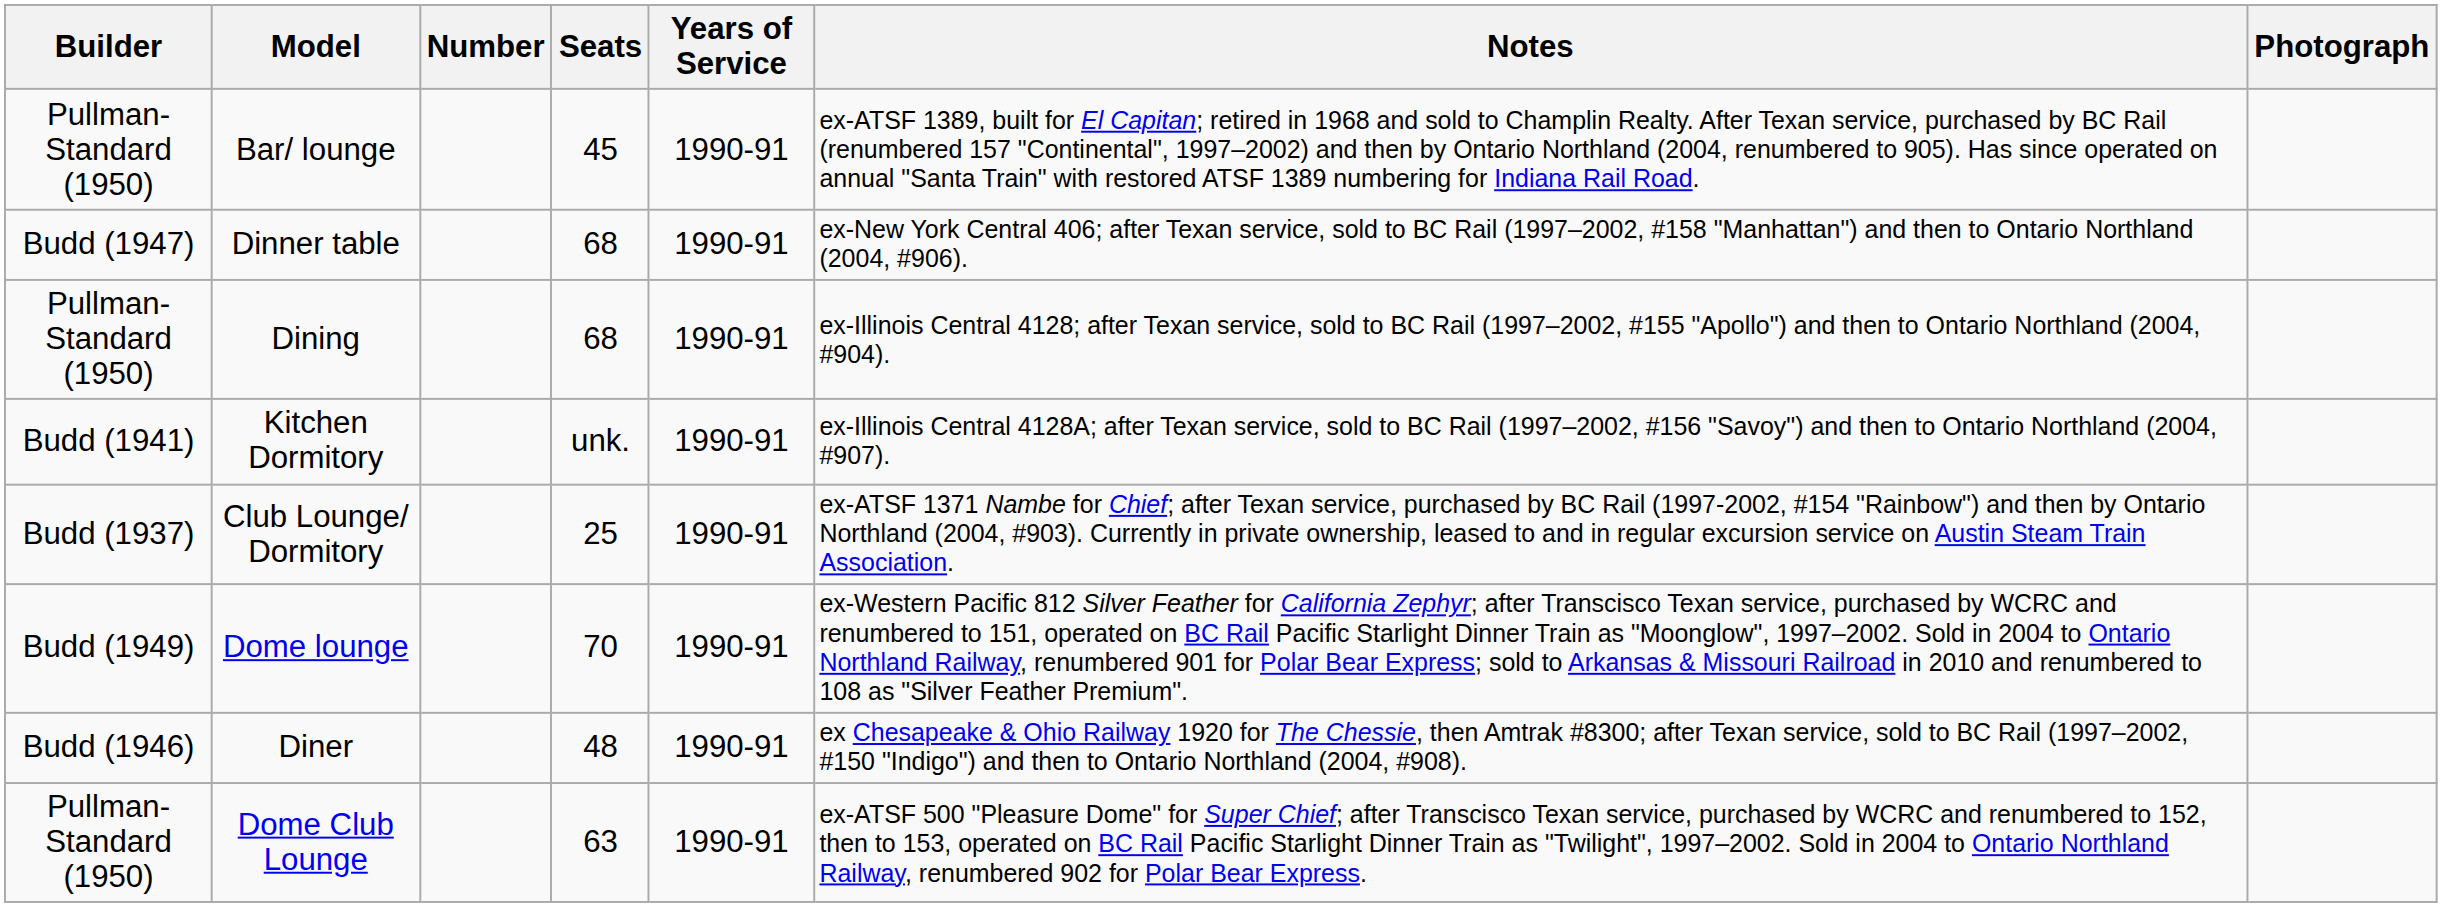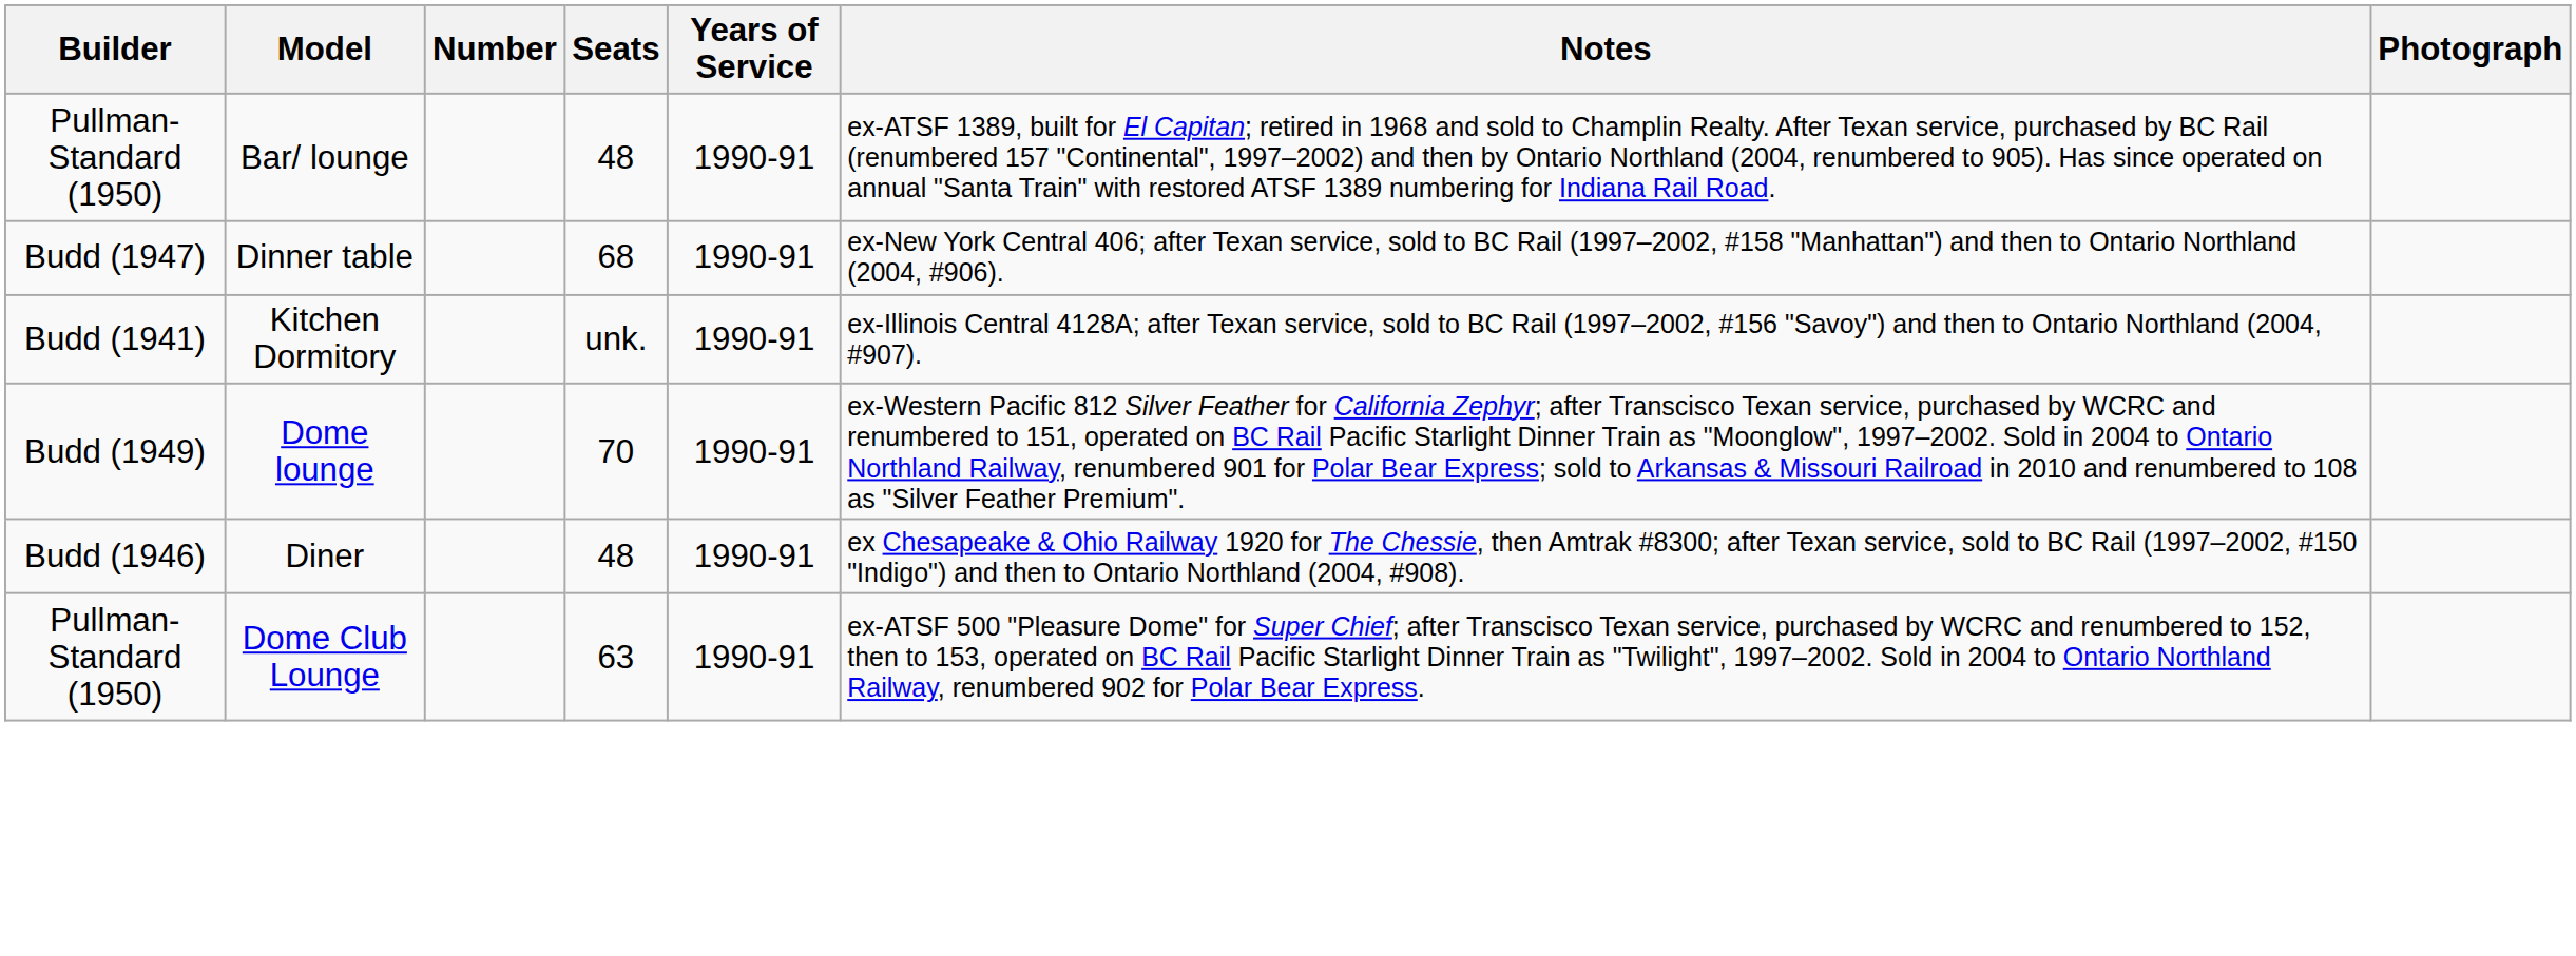Bar/ lounge | Seats: 45 -> 48
- row: Pullman-Standard (1950) | Dining | 68 | 1990-91 | ex-Illinois Central 4128; after Texan service, sold to BC Rail (1997–2002, #155 "Apollo") and then to Ontario Northland (2004, #904).
- row: Budd (1937) | Club Lounge/ Dormitory | 25 | 1990-91 | ex-ATSF 1371 Nambe for Chief; after Texan service, purchased by BC Rail (1997-2002, #154 "Rainbow") and then by Ontario Northland (2004, #903). Currently in private ownership, leased to and in regular excursion service on Austin Steam Train Association.
